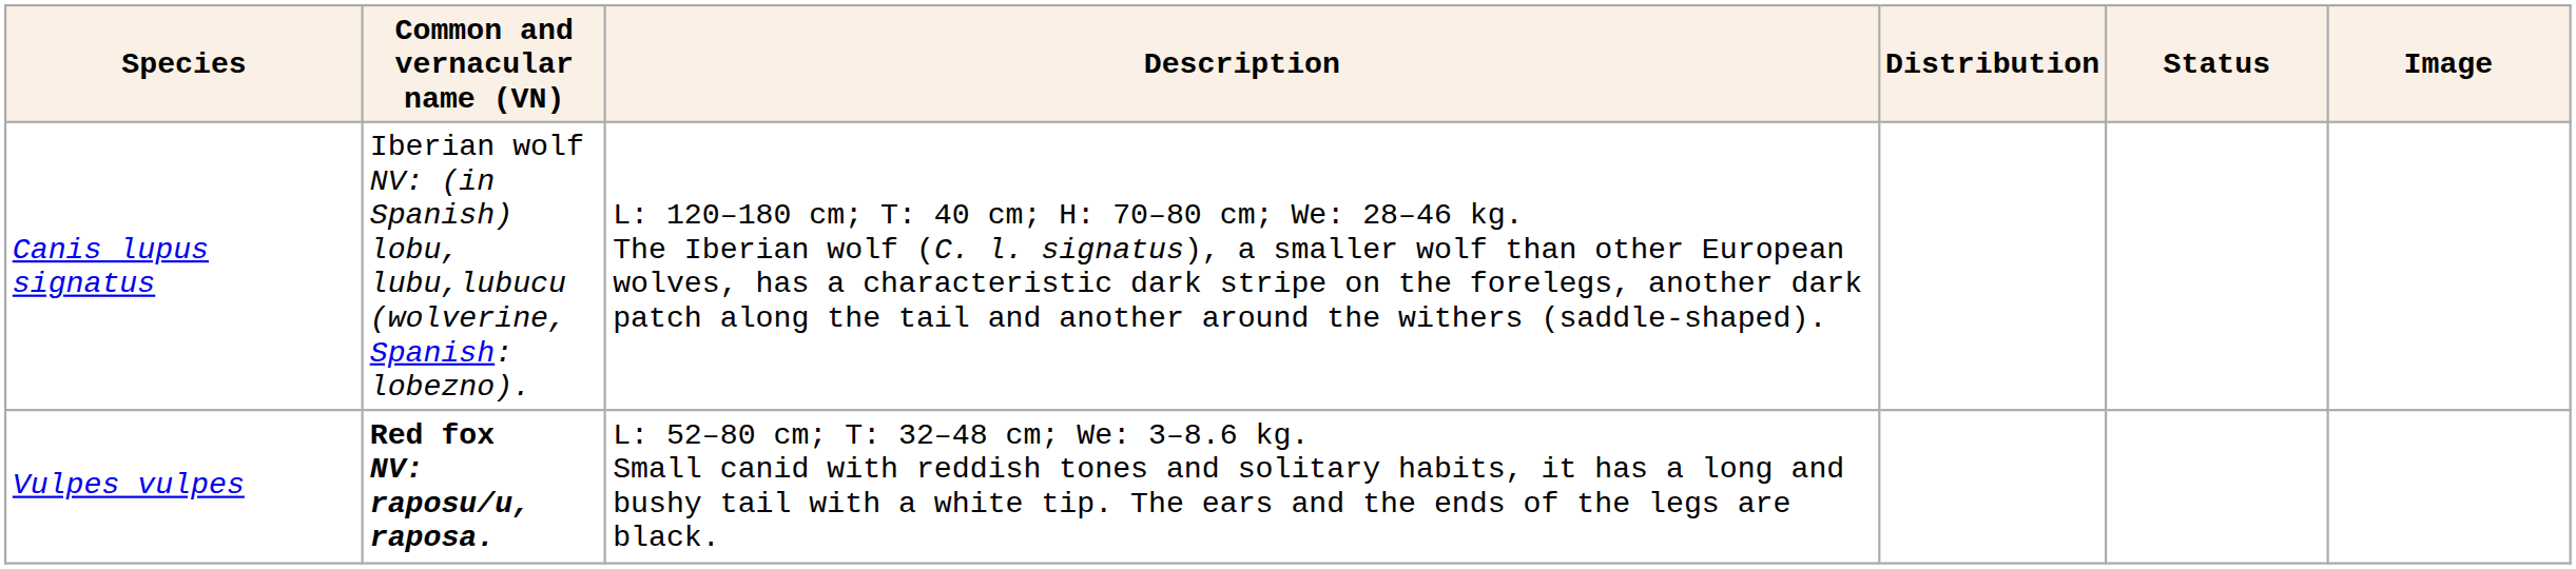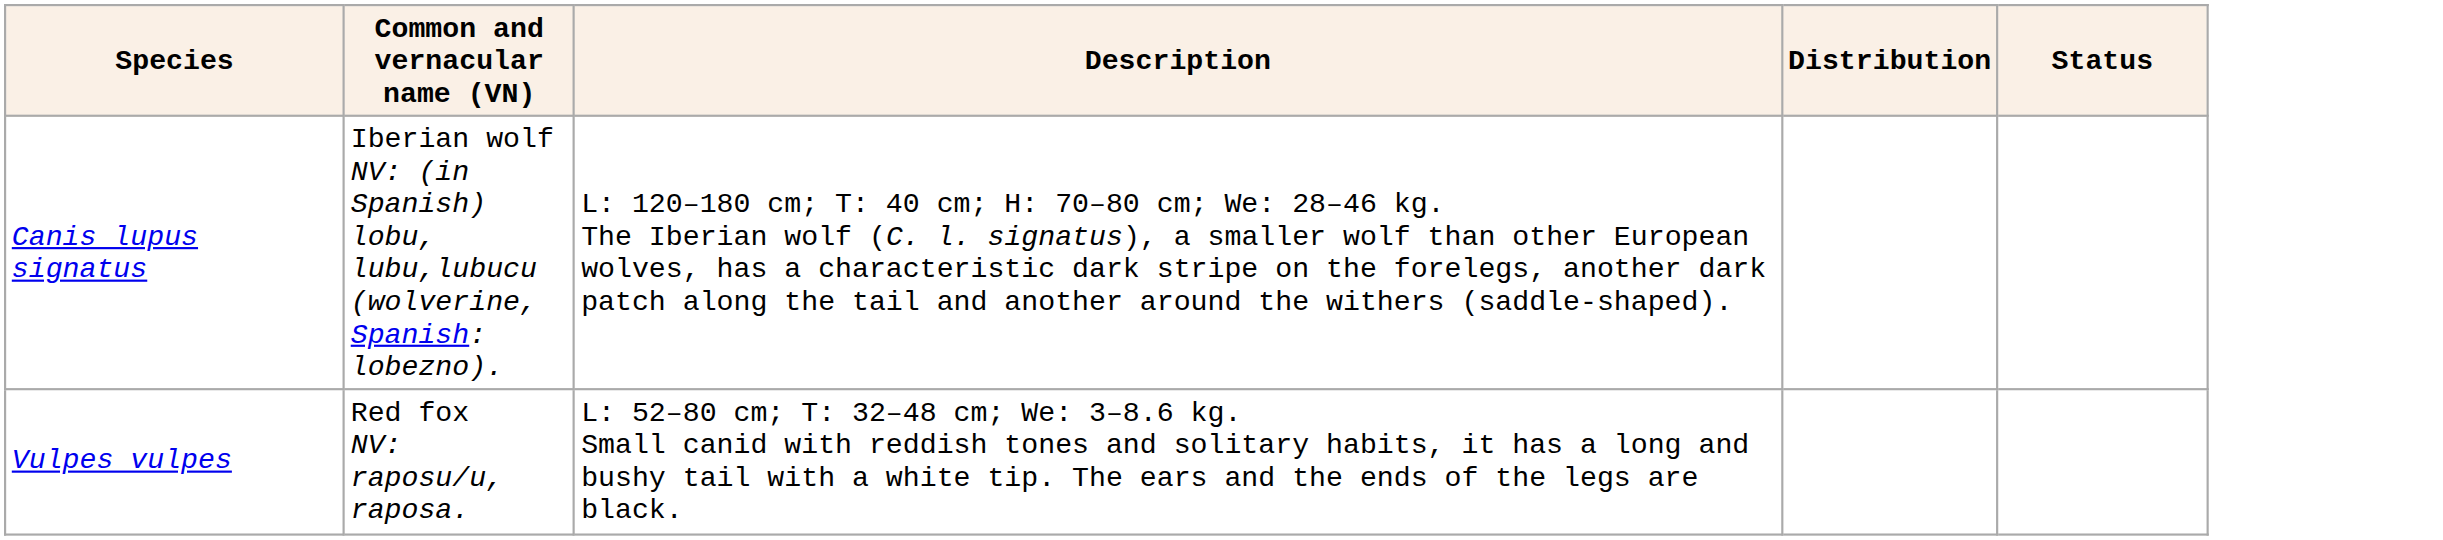- column: Image
Vulpes vulpes | Common and vernacular name (VN): bold -> normal
